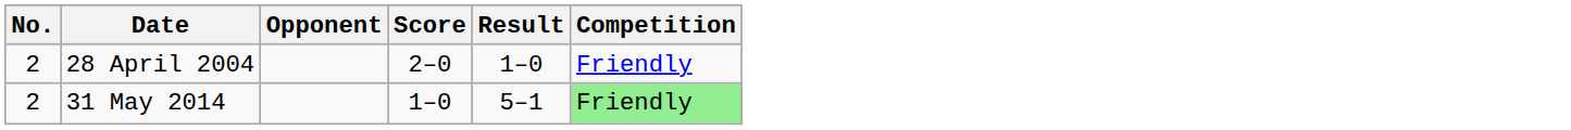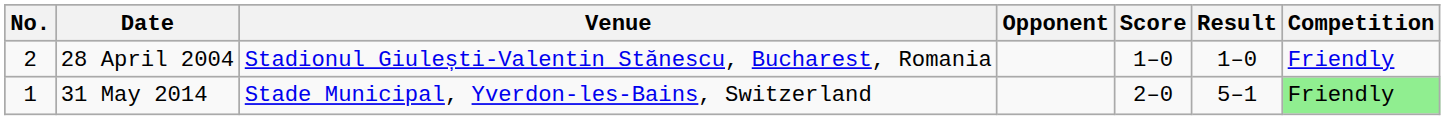+ column: Venue | Stadionul Giulești-Valentin Stănescu, Bucharest, Romania | Stade Municipal, Yverdon-les-Bains, Switzerland
28 April 2004 | Score: 2–0 -> 1–0
31 May 2014 | No.: 2 -> 1
31 May 2014 | Score: 1–0 -> 2–0
